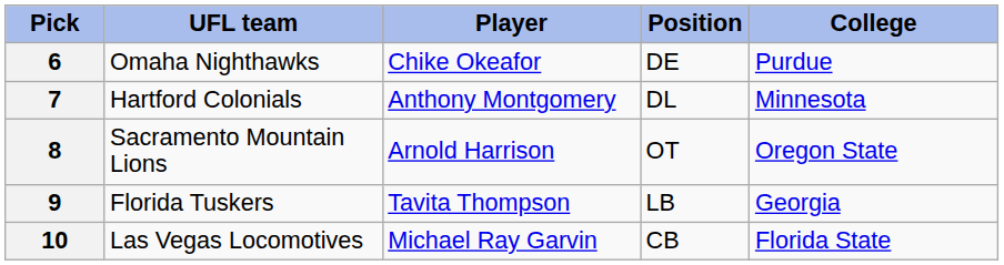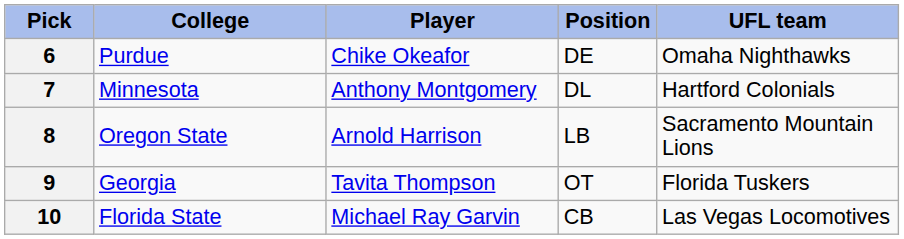columns swapped: UFL team <-> College
8 | Position: OT -> LB
9 | Position: LB -> OT
